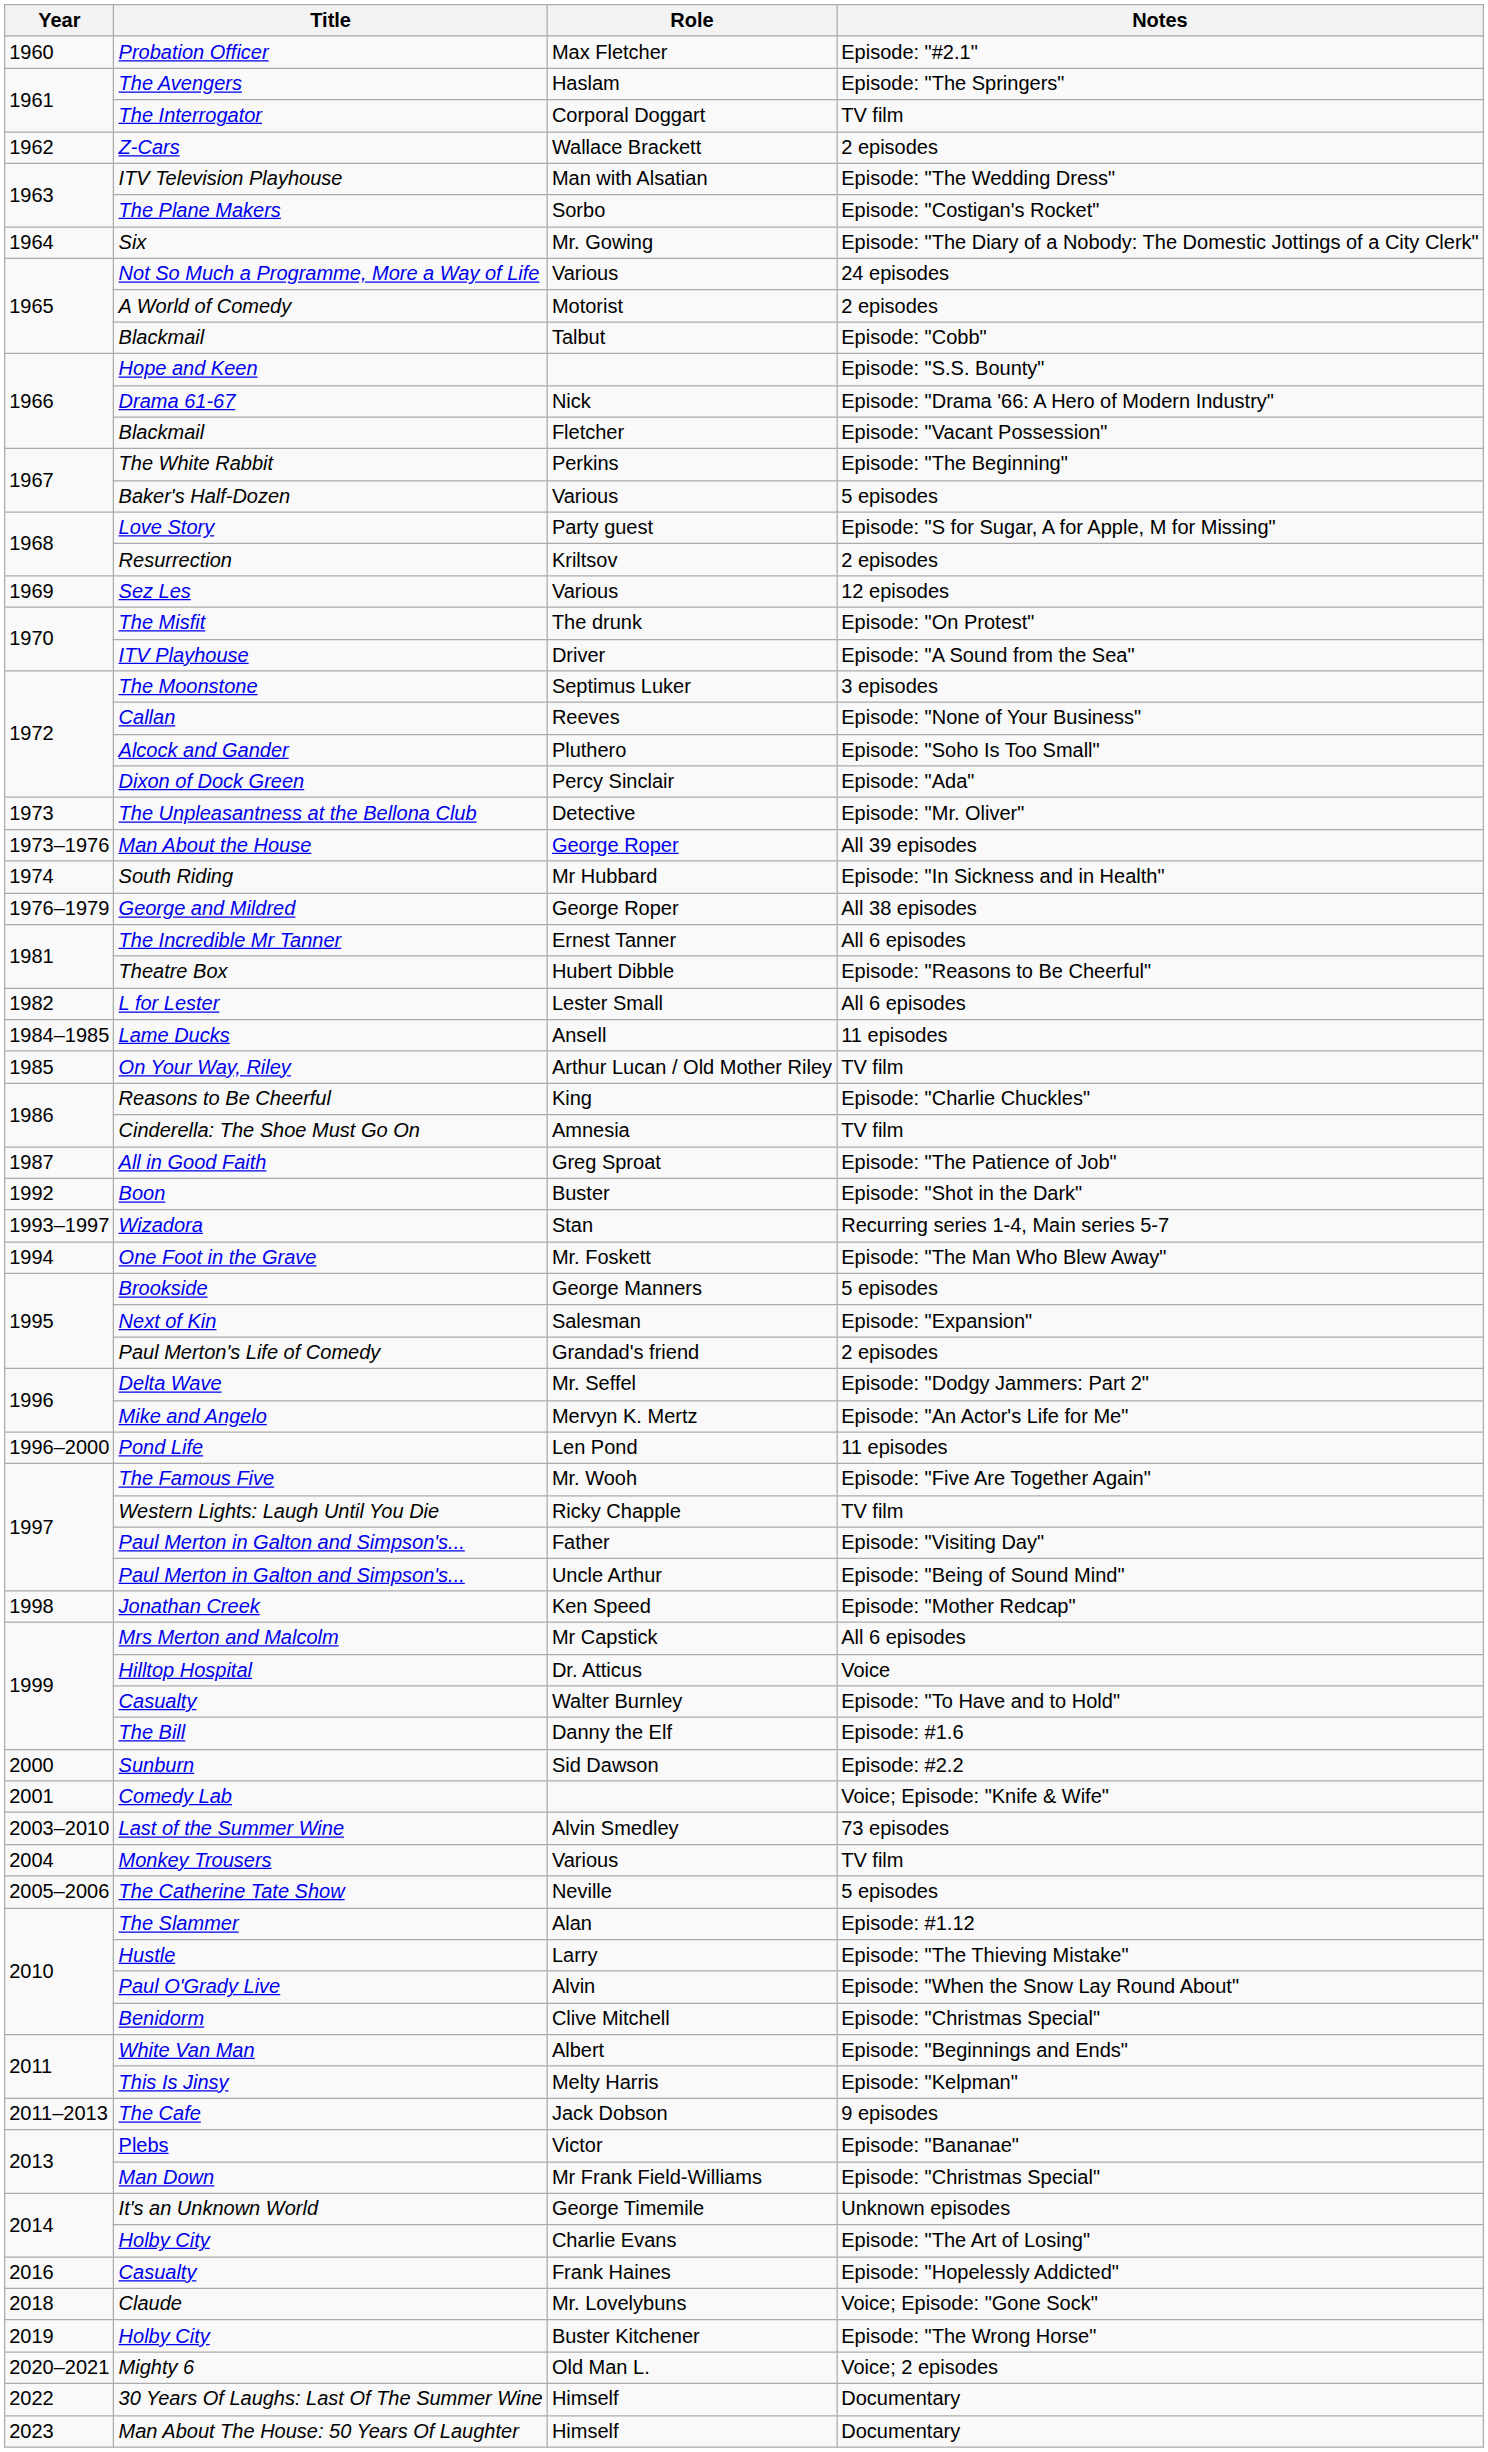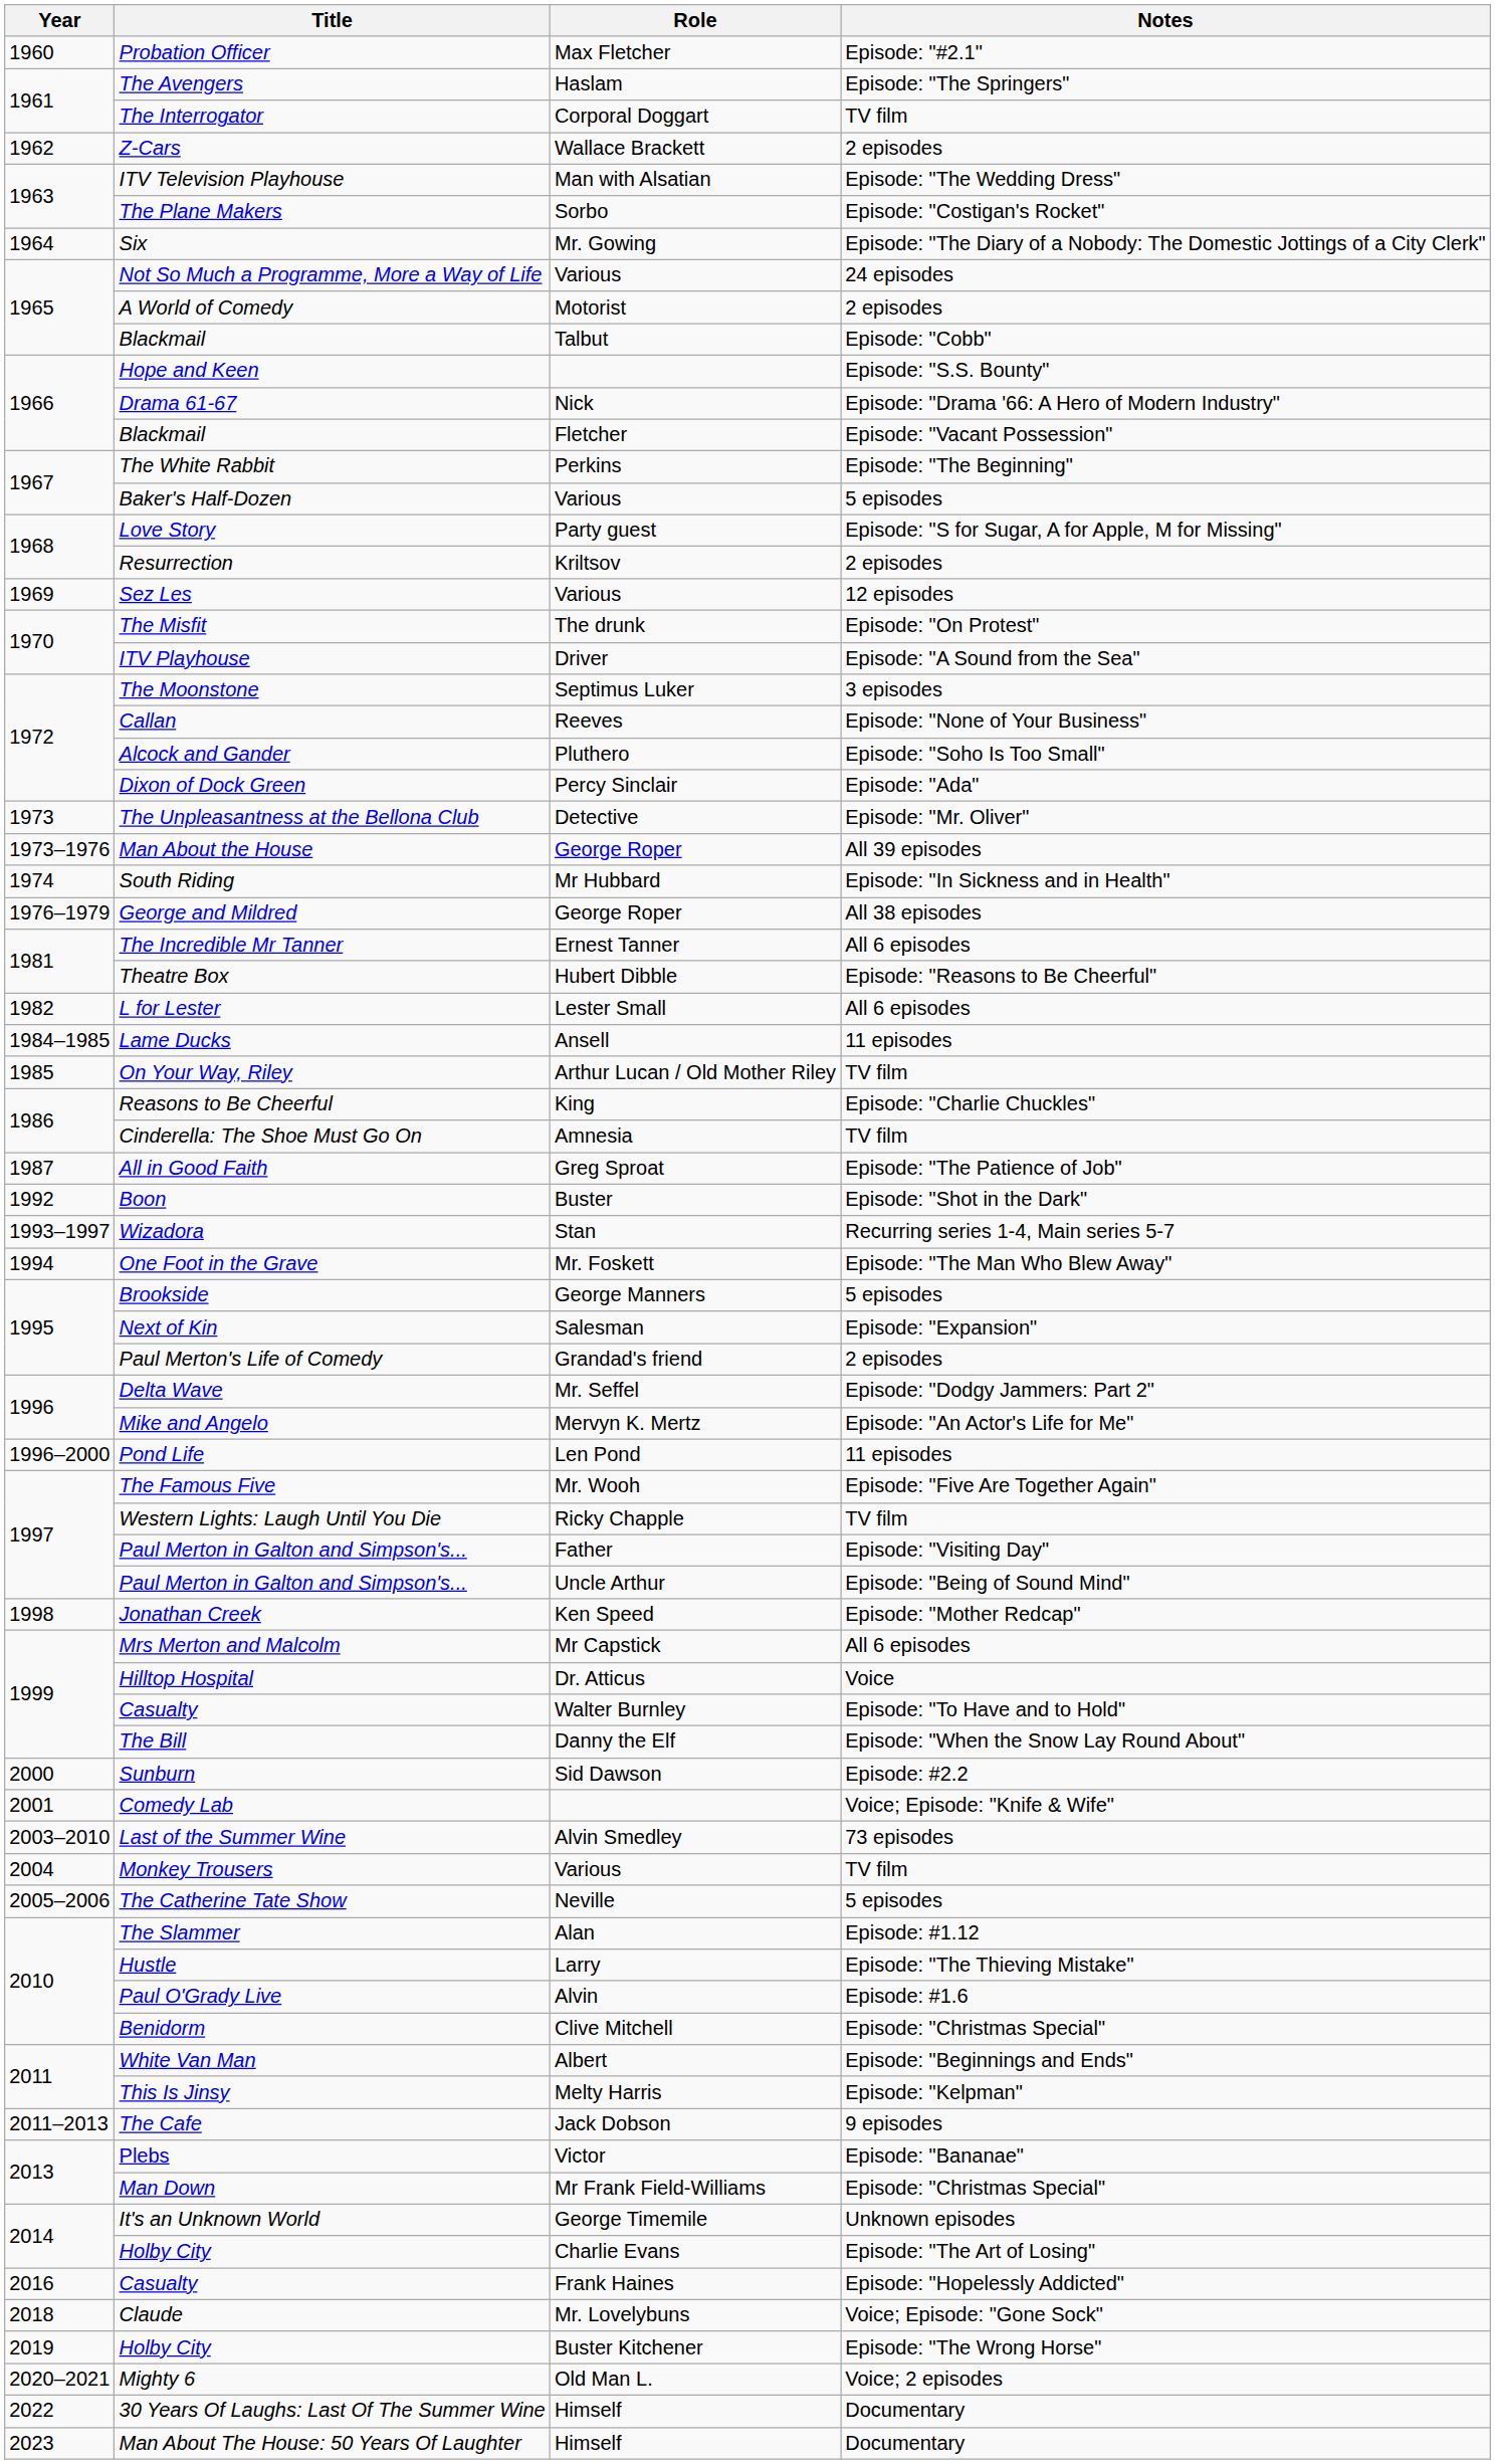The Bill | Notes: Episode: #1.6 -> Episode: "When the Snow Lay Round About"
Paul O'Grady Live | Notes: Episode: "When the Snow Lay Round About" -> Episode: #1.6
